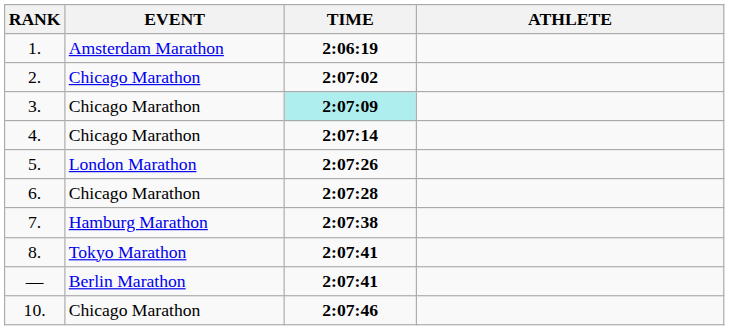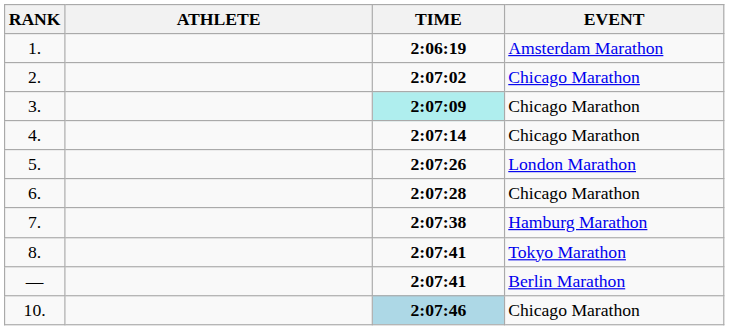columns swapped: ATHLETE <-> EVENT
10. | TIME: no background -> lightblue background
